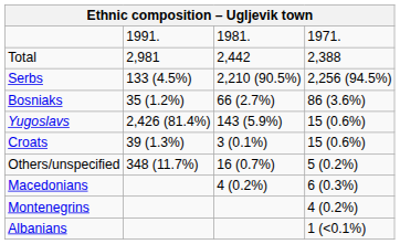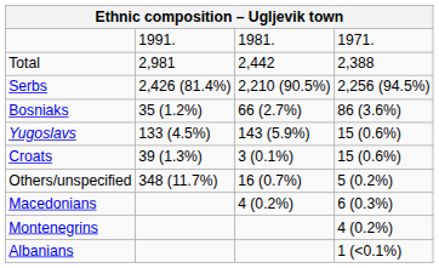Serbs | column 2: 133 (4.5%) -> 2,426 (81.4%)
Yugoslavs | column 2: 2,426 (81.4%) -> 133 (4.5%)
